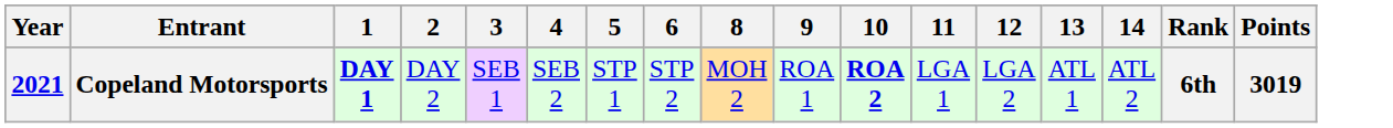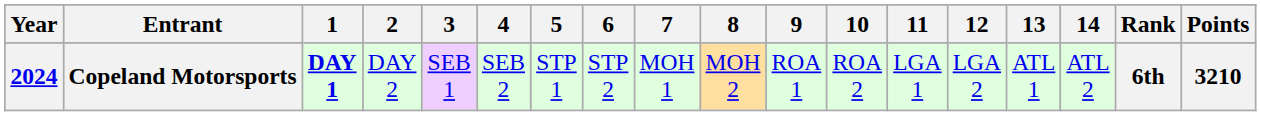+ column: 7 | MOH 1
Copeland Motorsports | Year: 2021 -> 2024
Copeland Motorsports | 10: bold -> normal
Copeland Motorsports | Points: 3019 -> 3210
